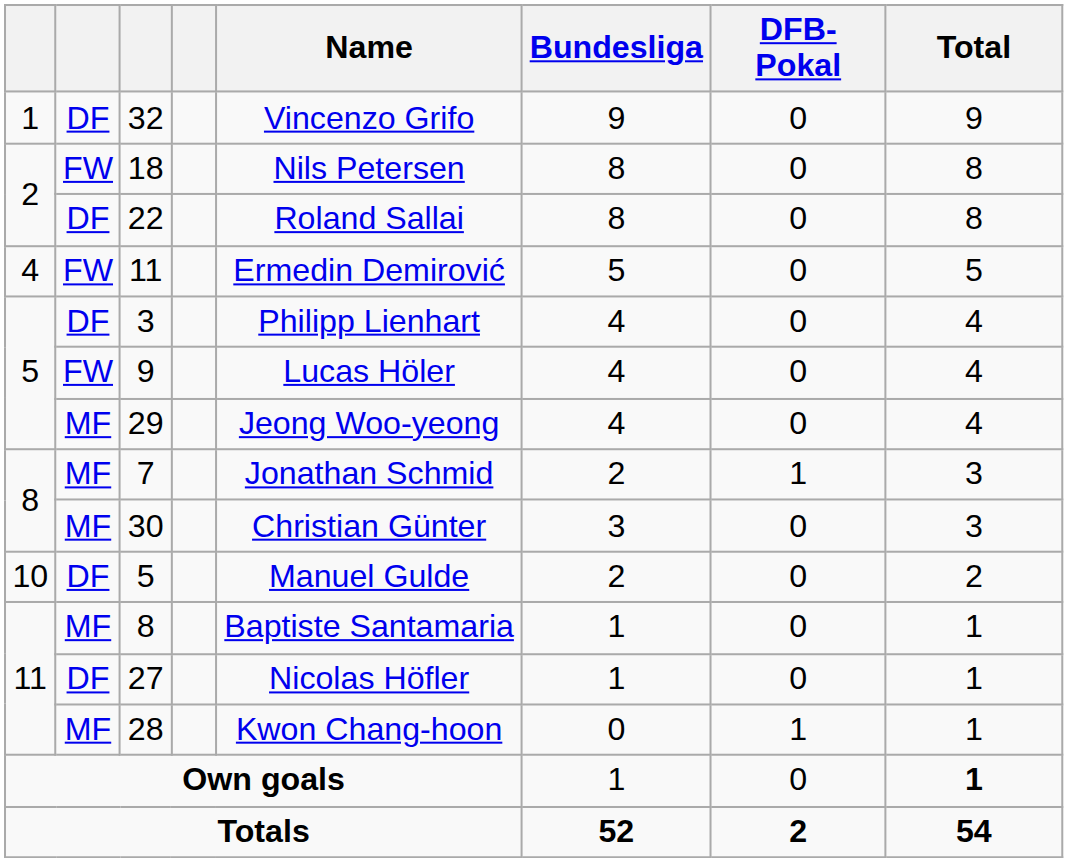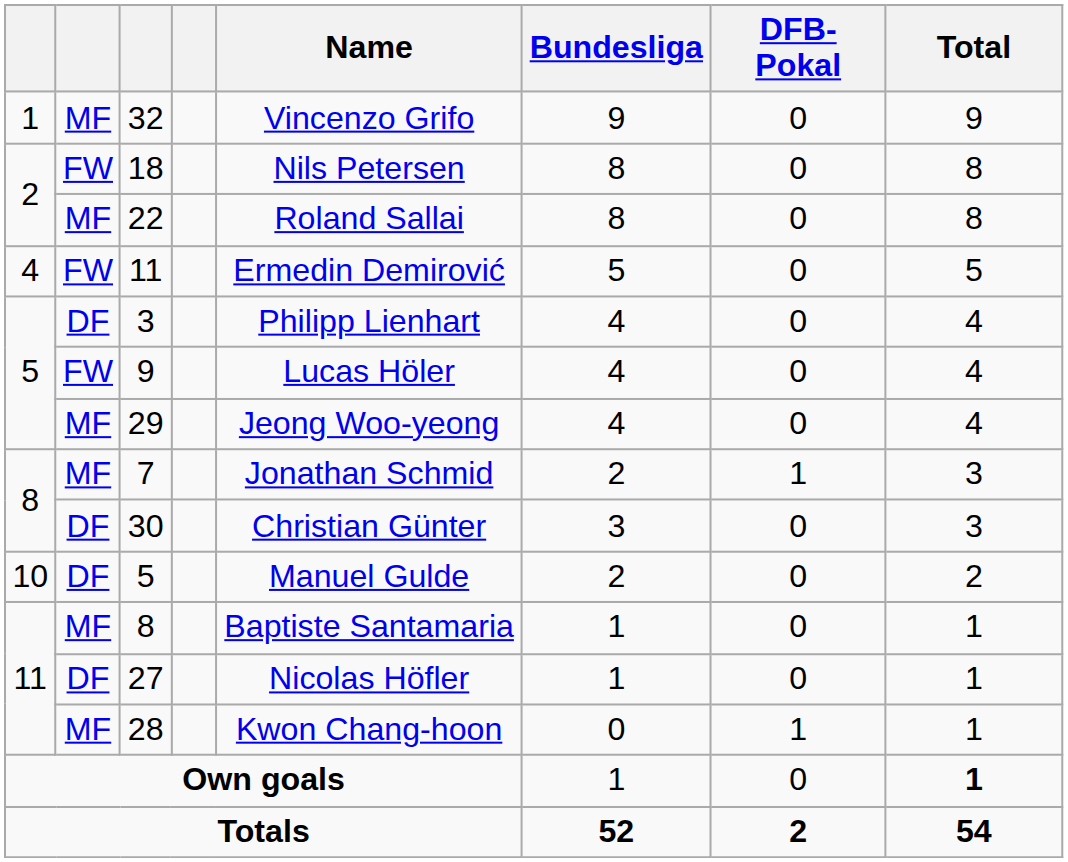32 | column 2: DF -> MF
22 | column 2: DF -> MF
30 | column 2: MF -> DF
